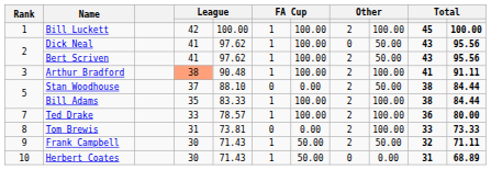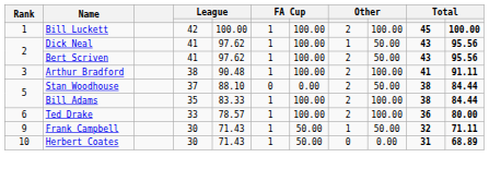Dick Neal | column 8: 0 -> 1
Arthur Bradford | column 4: lightsalmon background -> no background
Ted Drake | Rank: 7 -> 6
- row: 8 | Tom Brewis | 31 | 73.81 | 0 | 0.00 | 2 | 100.00 | 33 | 73.33
Frank Campbell | column 8: 2 -> 1
